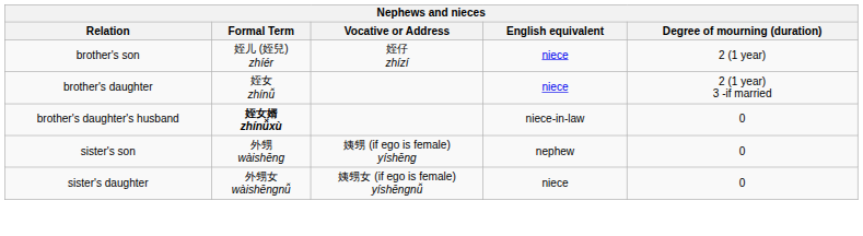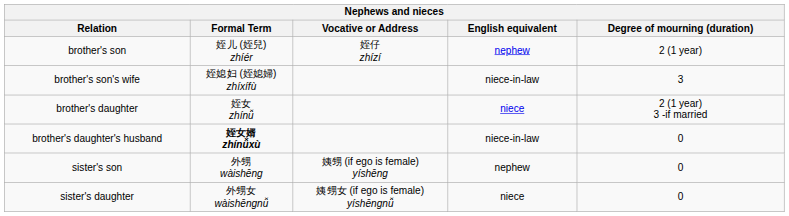brother's son | English equivalent: niece -> nephew
+ row: brother's son's wife | 姪媳妇 (姪媳婦) zhíxífù | niece-in-law | 3
